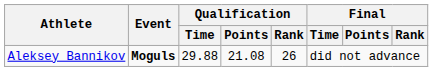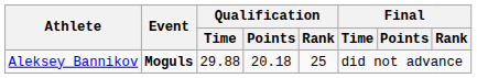Aleksey Bannikov | Qualification / Points: 21.08 -> 20.18
Aleksey Bannikov | Qualification / Rank: 26 -> 25
